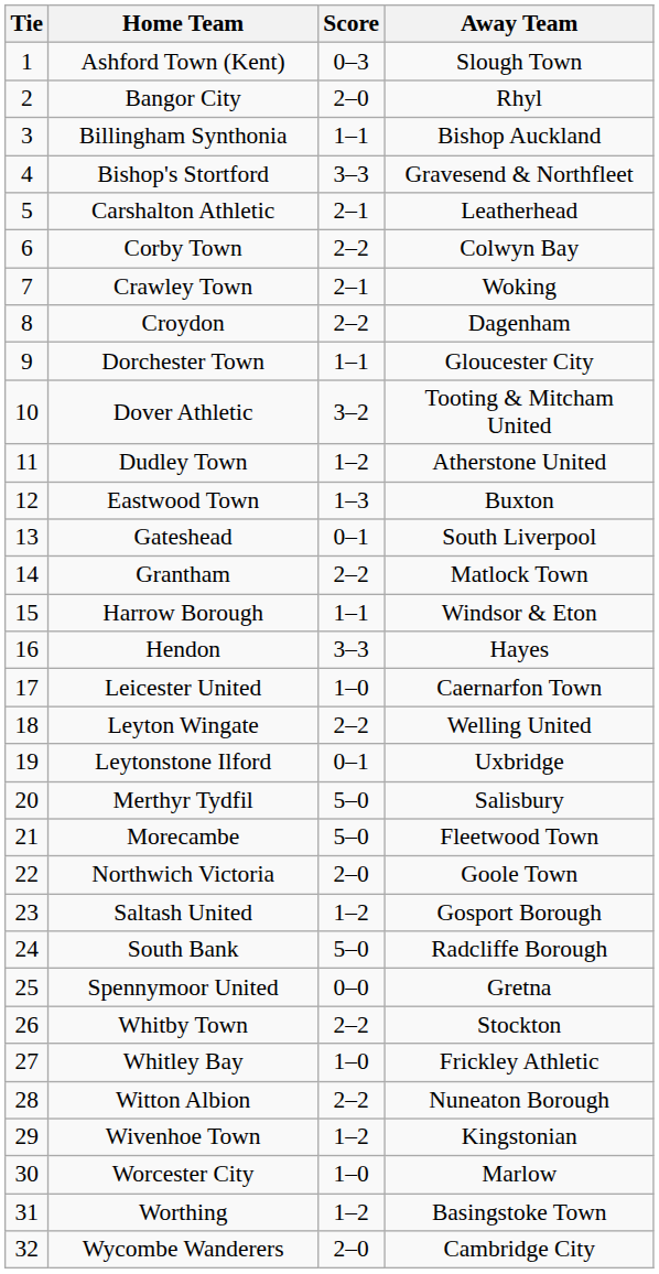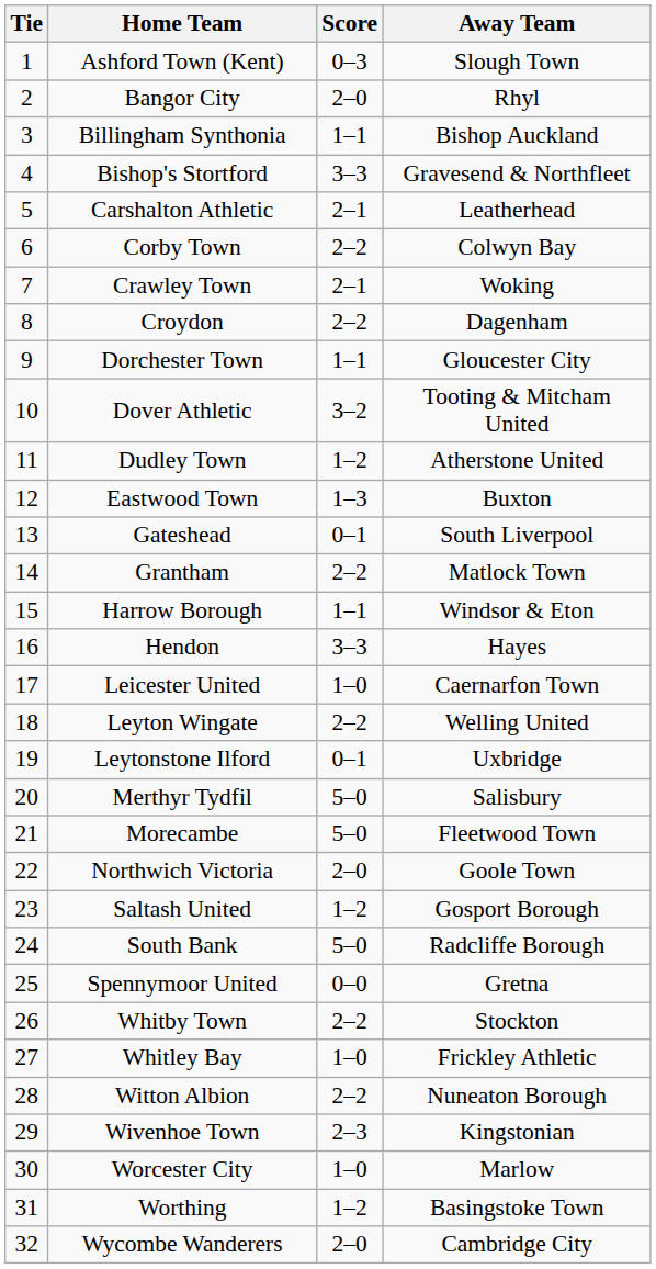Wivenhoe Town | Score: 1–2 -> 2–3
